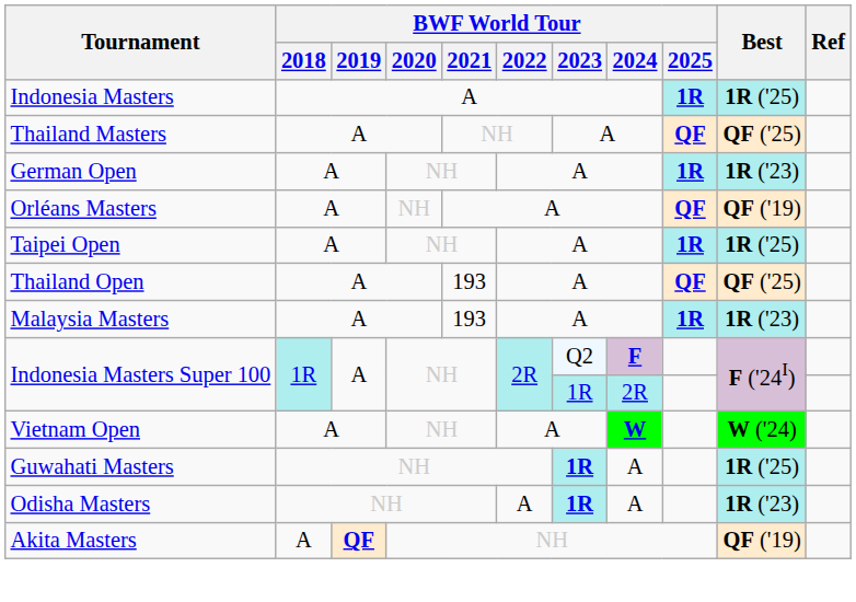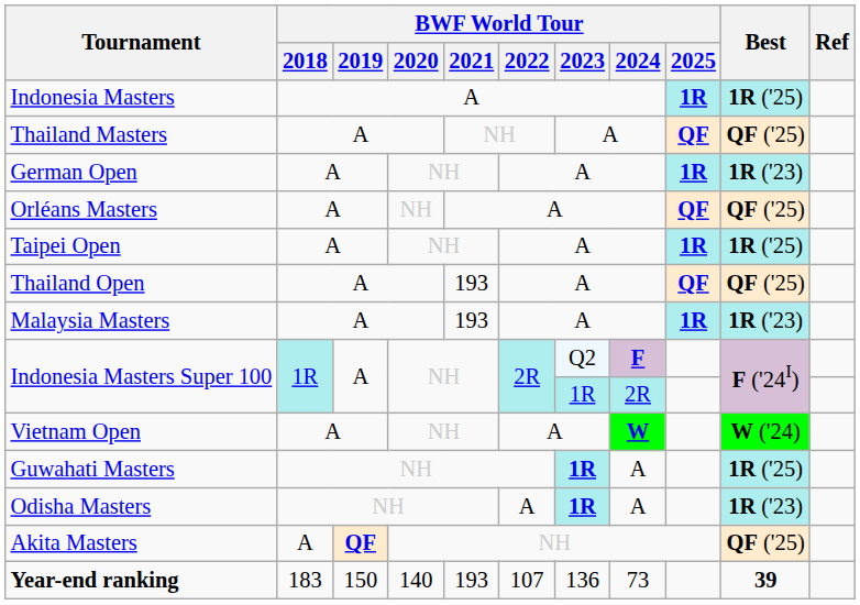Orléans Masters | Best: QF ('19) -> QF ('25)
Akita Masters | Best: QF ('19) -> QF ('25)
+ row: Year-end ranking | 183 | 150 | 140 | 193 | 107 | 136 | 73 | 39
